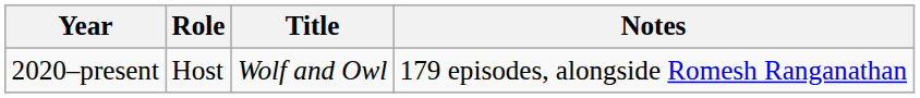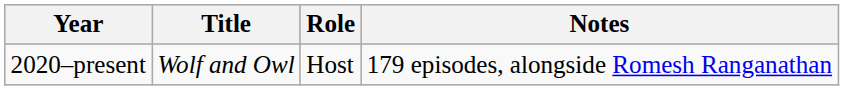columns swapped: Title <-> Role
